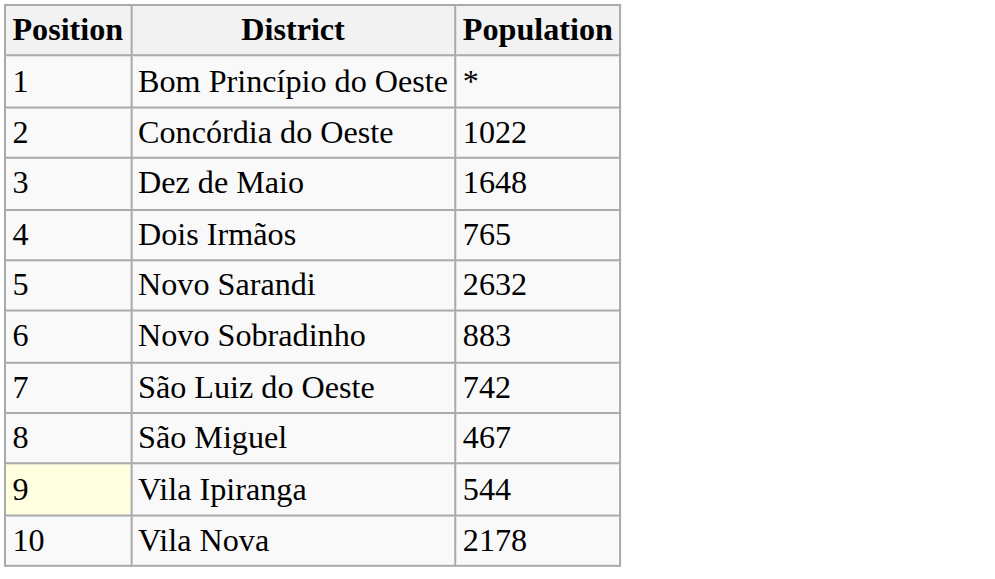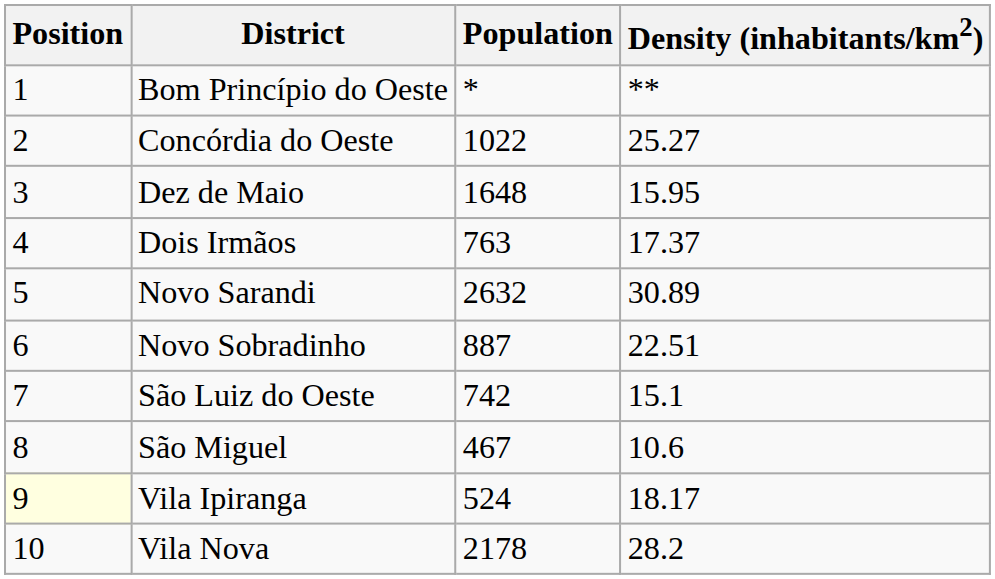+ column: Density (inhabitants/km2) | ** | 25.27 | 15.95 | 17.37 | 30.89 | 22.51 | 15.1 | 10.6 | 18.17 | 28.2
Dois Irmãos | Population: 765 -> 763
Novo Sobradinho | Population: 883 -> 887
Vila Ipiranga | Population: 544 -> 524
